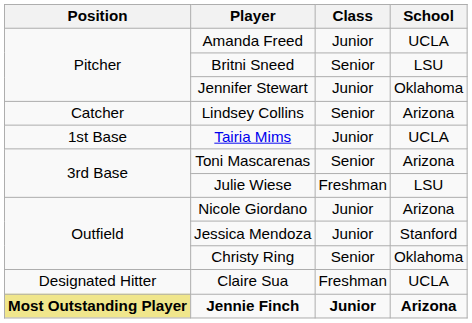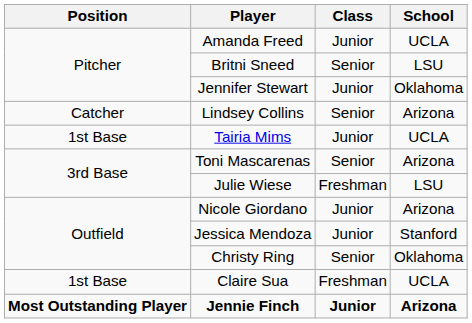Claire Sua | Position: Designated Hitter -> 1st Base
Jennie Finch | Position: khaki background -> no background
